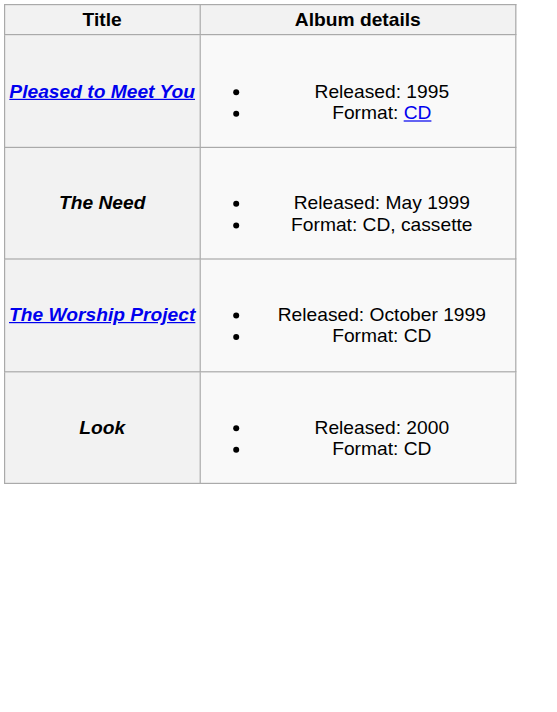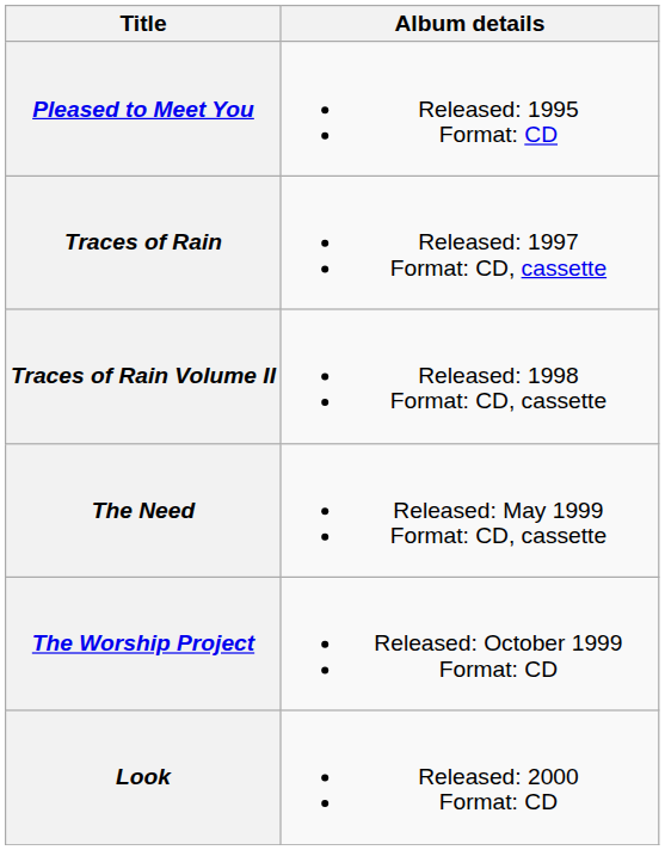+ row: Traces of Rain | Released: 1997 Format: CD, cassette
+ row: Traces of Rain Volume II | Released: 1998 Format: CD, cassette
